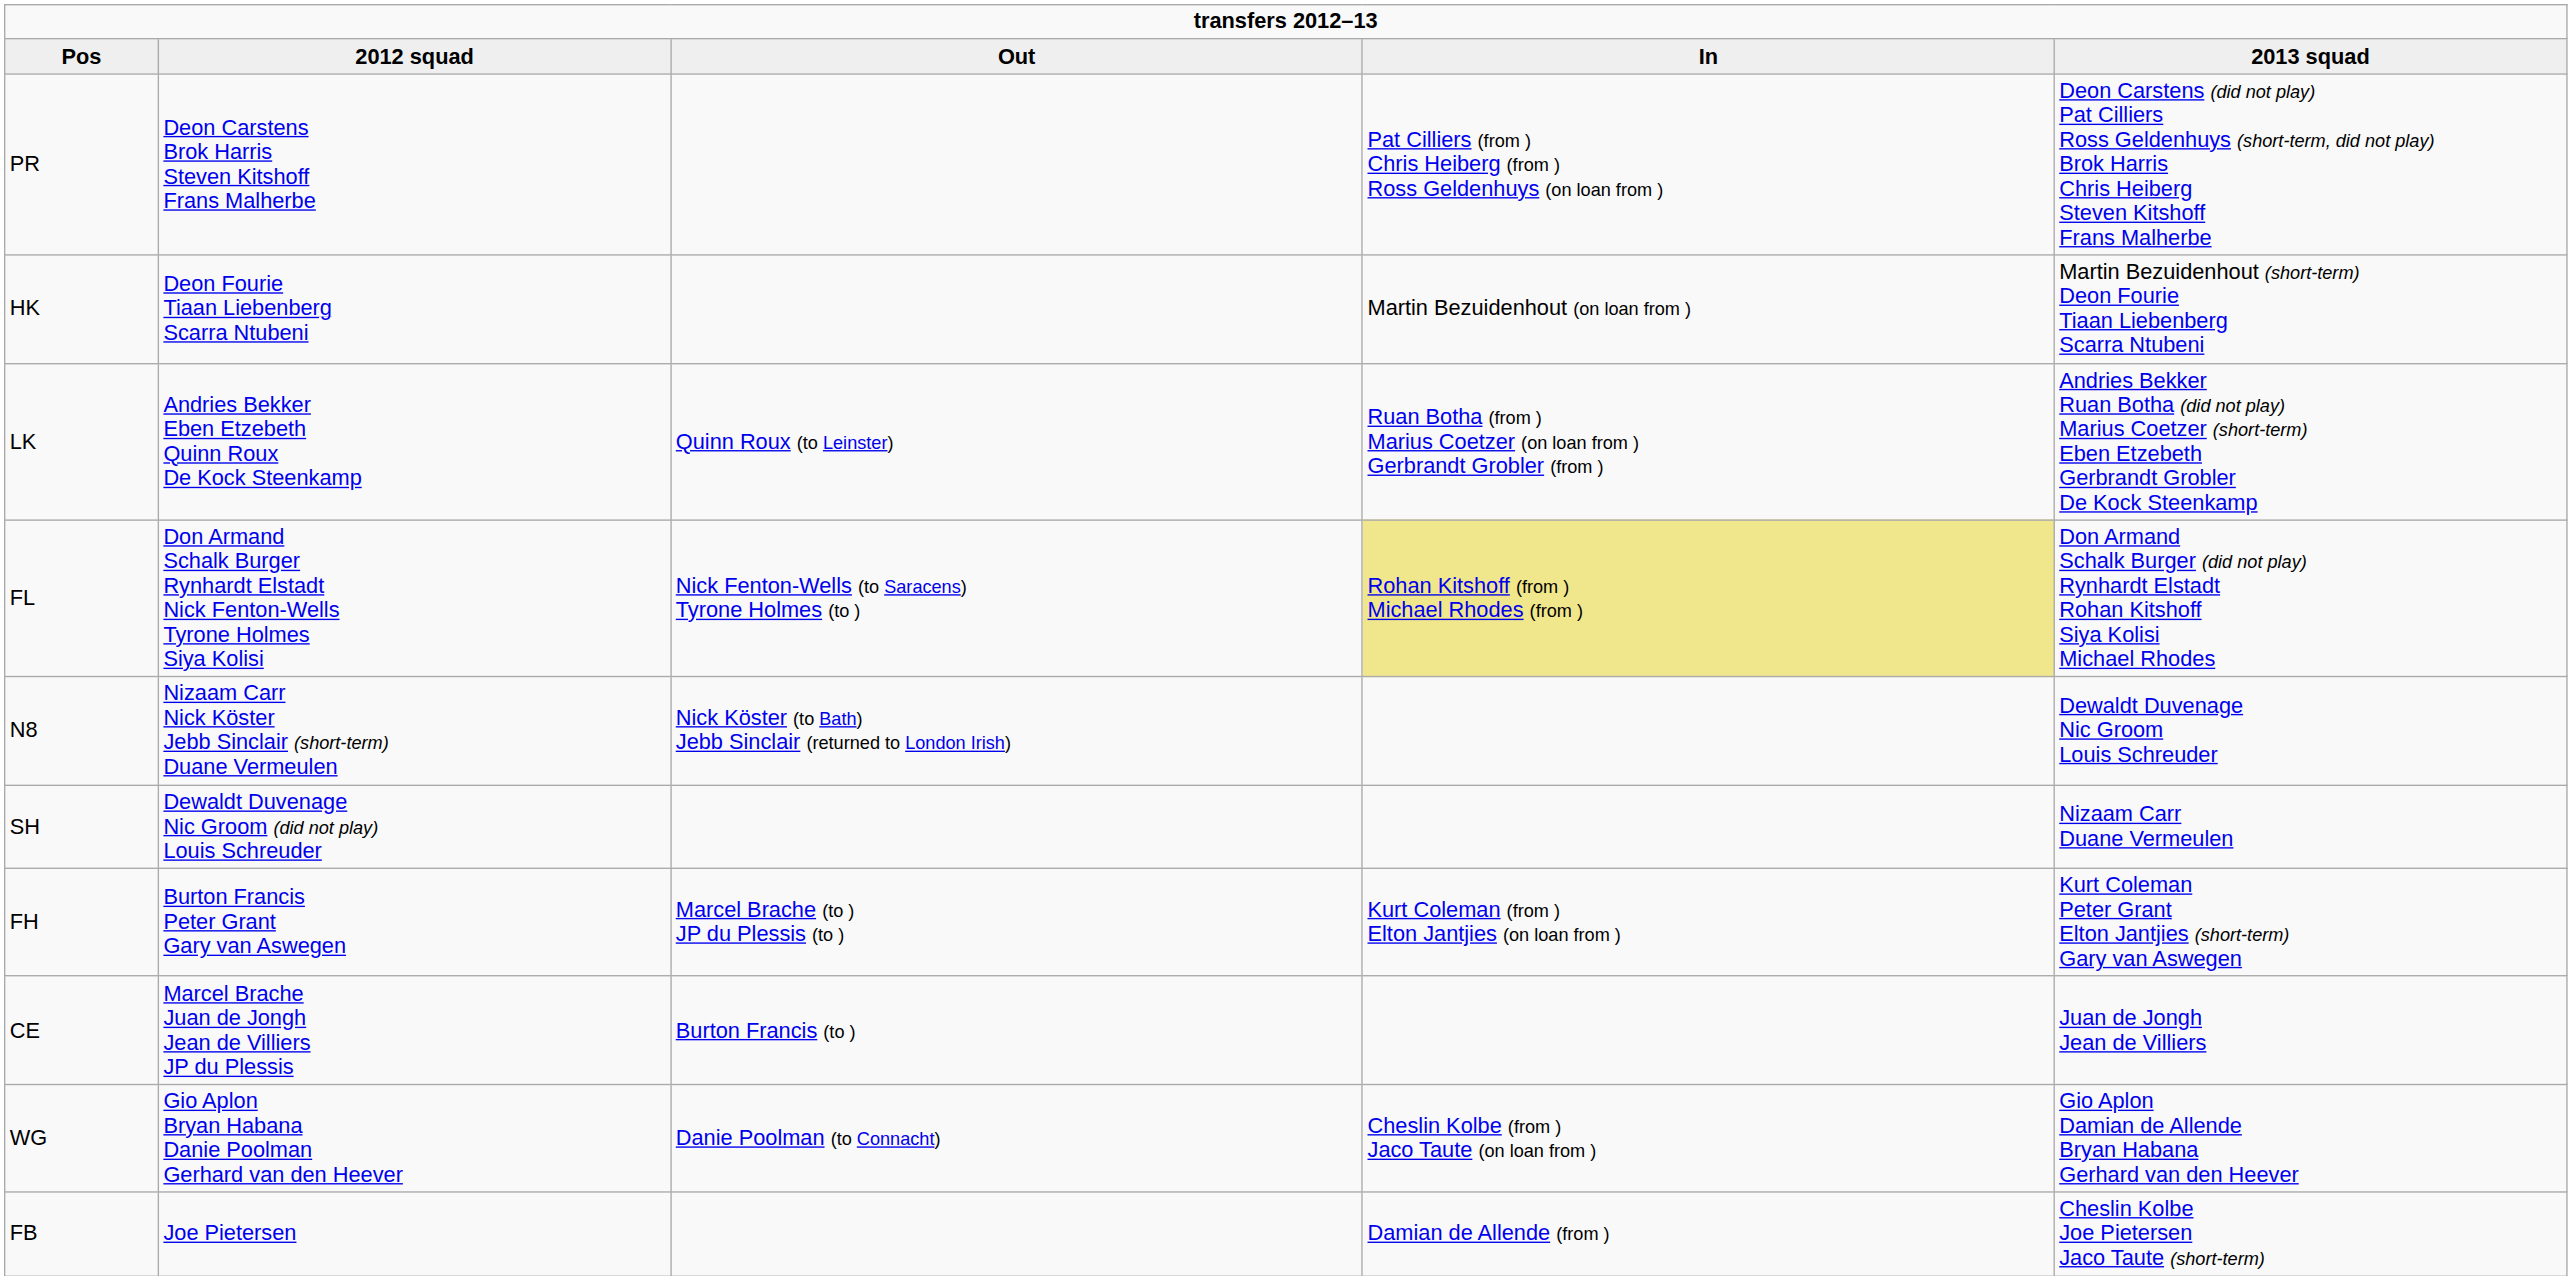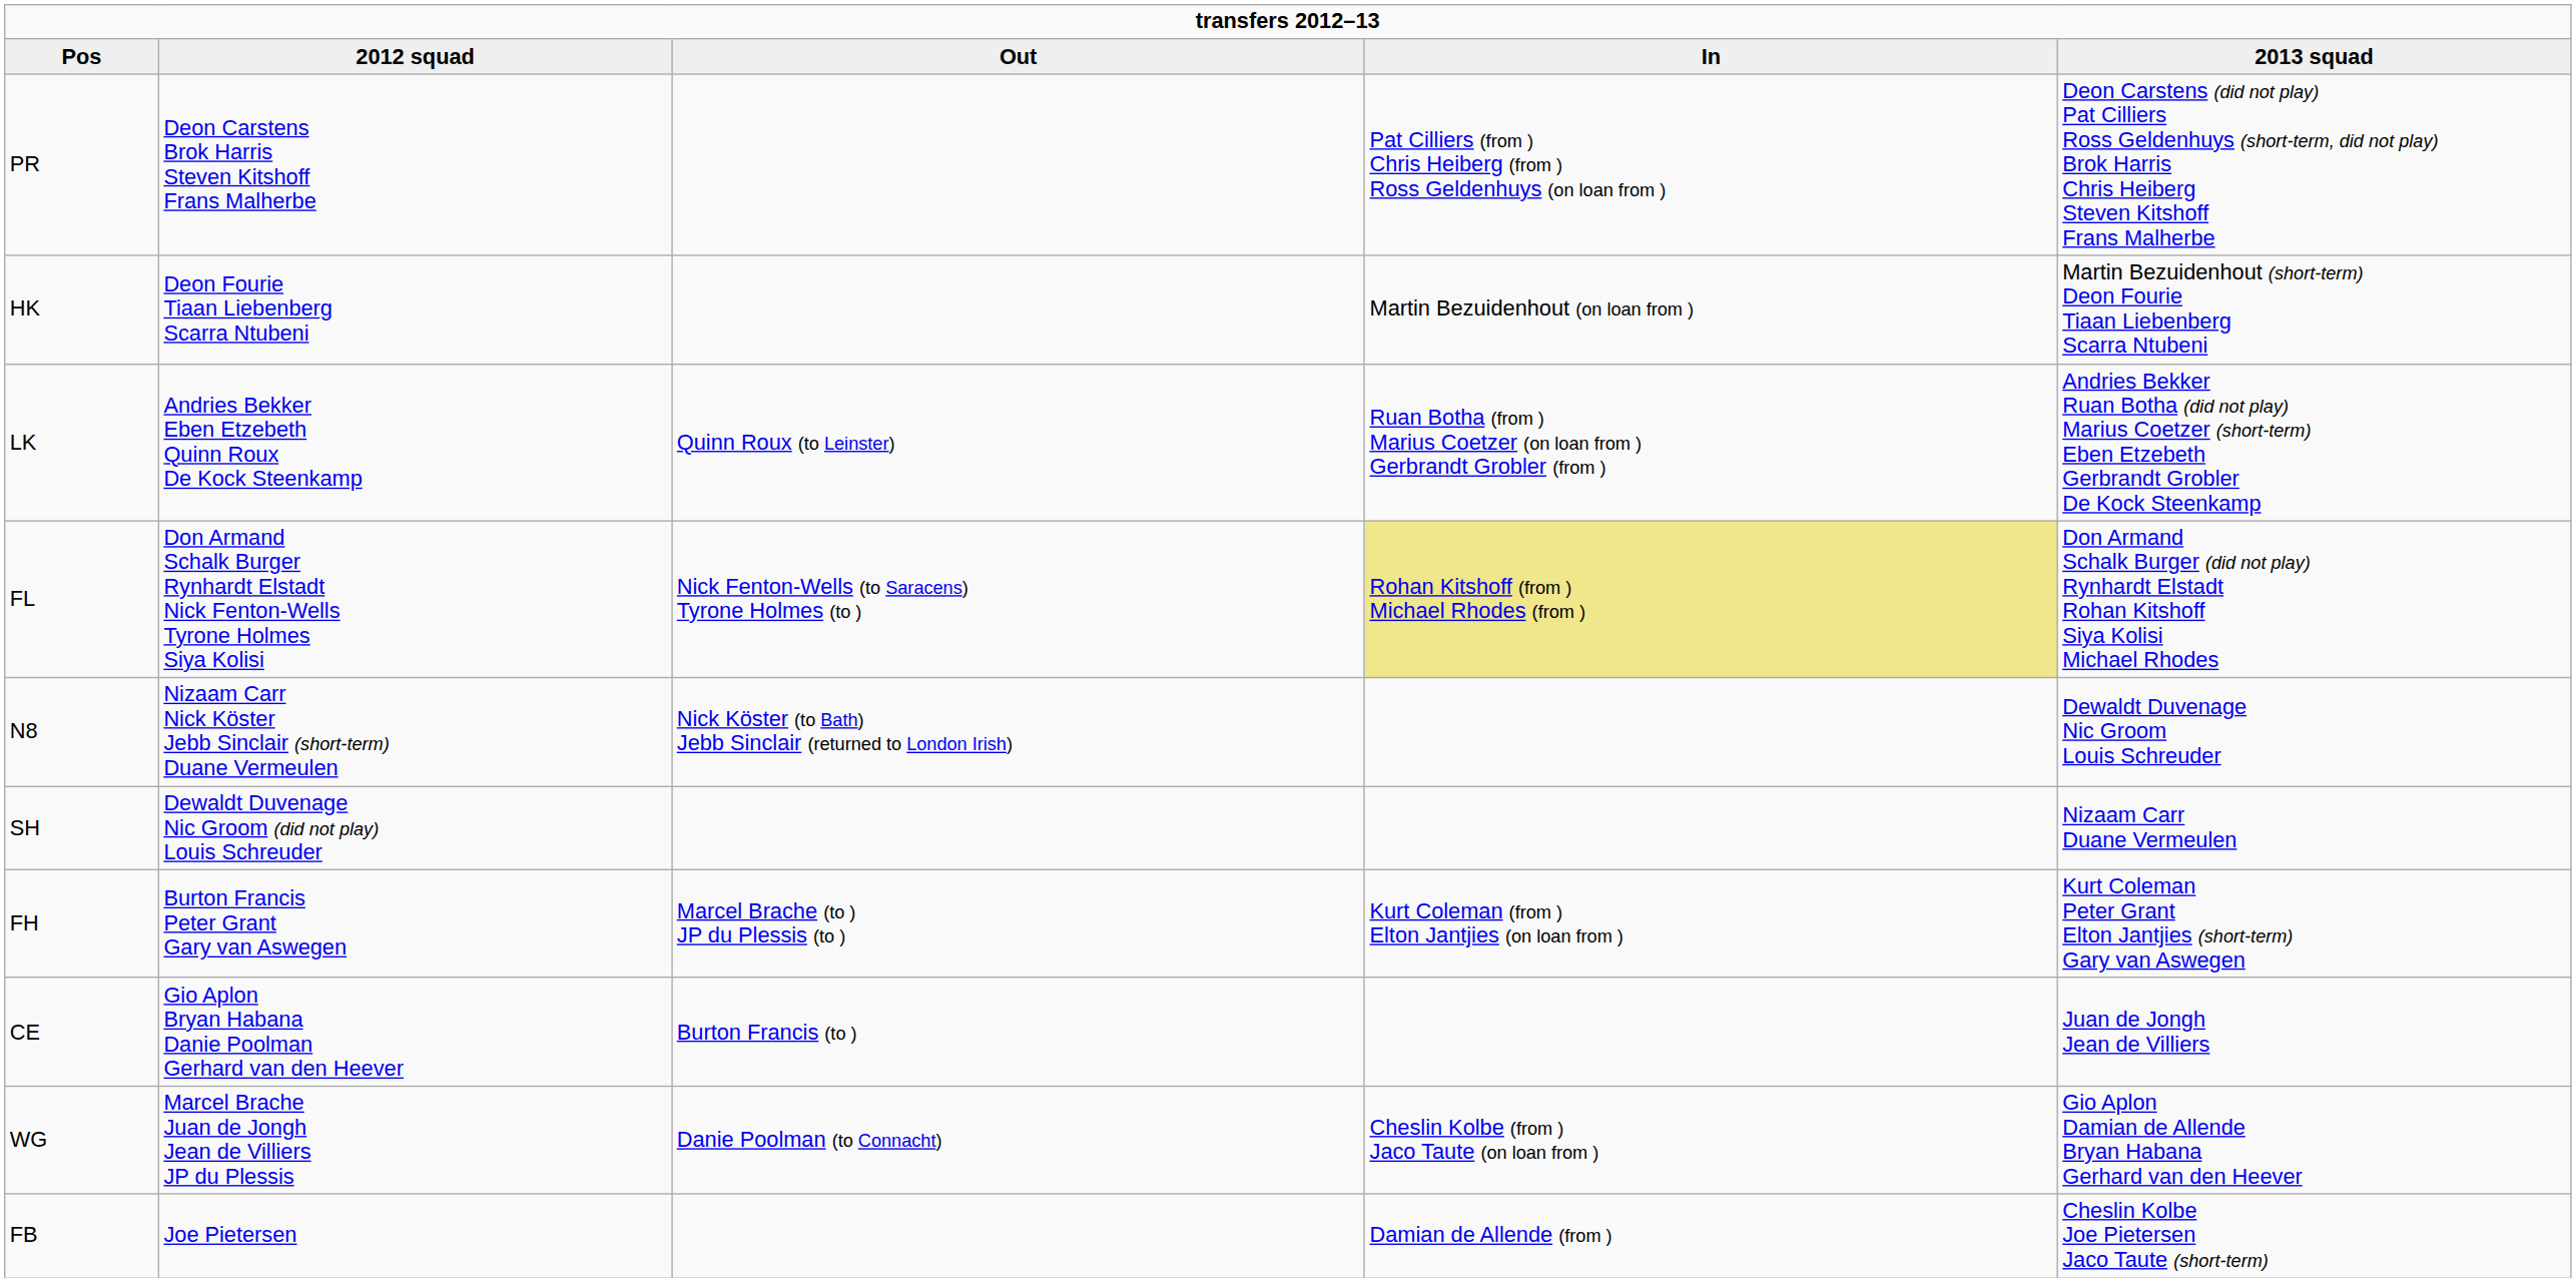CE | 2012 squad: Marcel Brache Juan de Jongh Jean de Villiers JP du Plessis -> Gio Aplon Bryan Habana Danie Poolman Gerhard van den Heever
WG | 2012 squad: Gio Aplon Bryan Habana Danie Poolman Gerhard van den Heever -> Marcel Brache Juan de Jongh Jean de Villiers JP du Plessis
